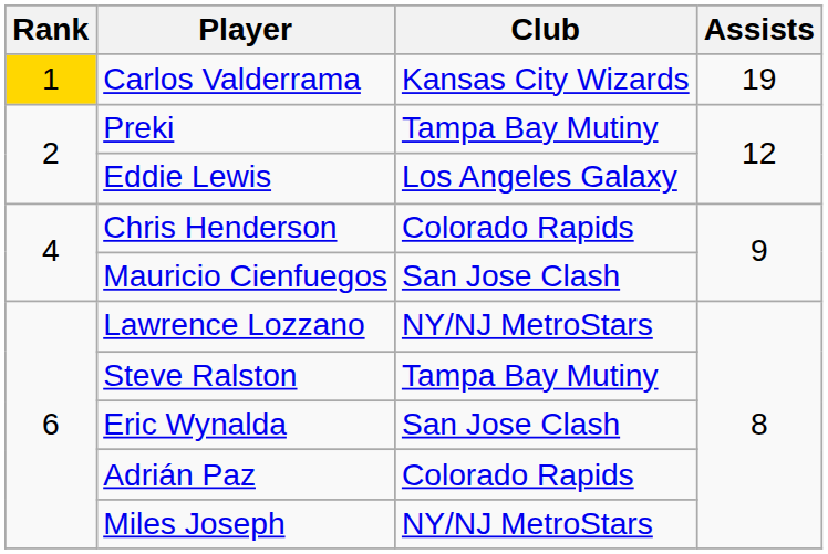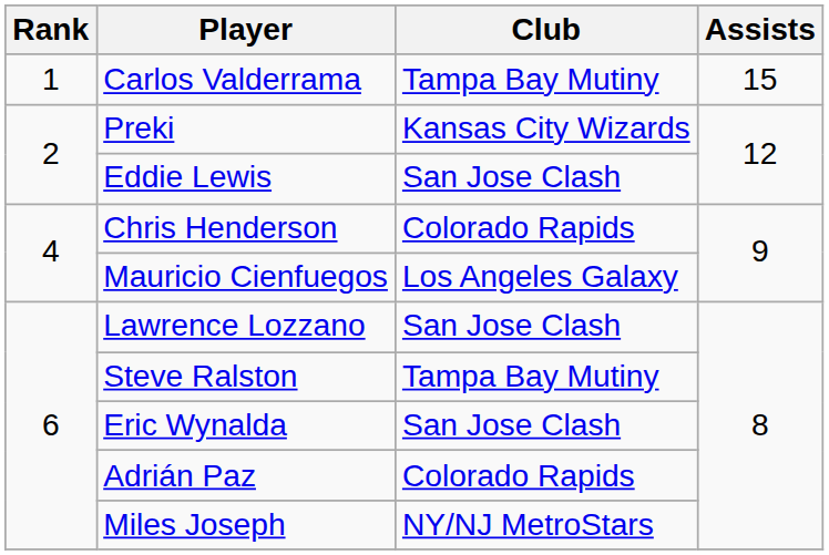Carlos Valderrama | Rank: gold background -> no background
Carlos Valderrama | Club: Kansas City Wizards -> Tampa Bay Mutiny
Carlos Valderrama | Assists: 19 -> 15
Preki | Club: Tampa Bay Mutiny -> Kansas City Wizards
Eddie Lewis | Club: Los Angeles Galaxy -> San Jose Clash
Mauricio Cienfuegos | Club: San Jose Clash -> Los Angeles Galaxy
Lawrence Lozzano | Club: NY/NJ MetroStars -> San Jose Clash
